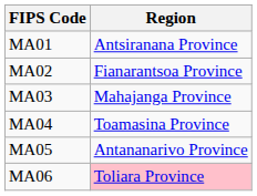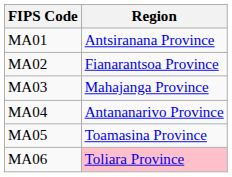MA04 | Region: Toamasina Province -> Antananarivo Province
MA05 | Region: Antananarivo Province -> Toamasina Province
